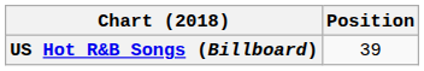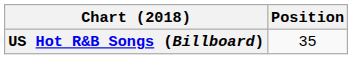US Hot R&B Songs (Billboard) | Position: 39 -> 35
